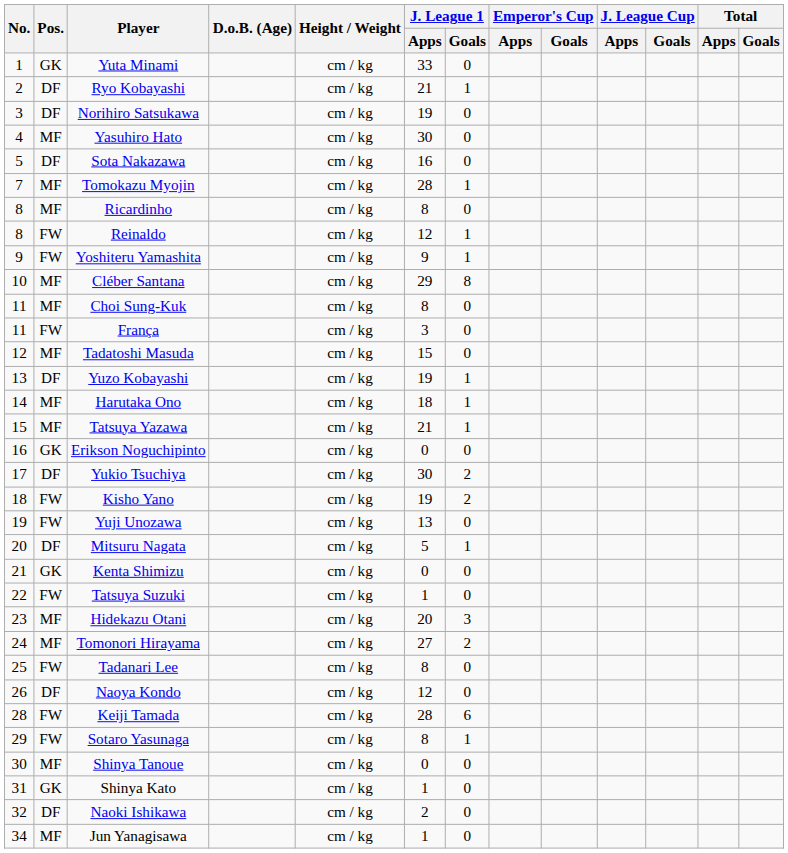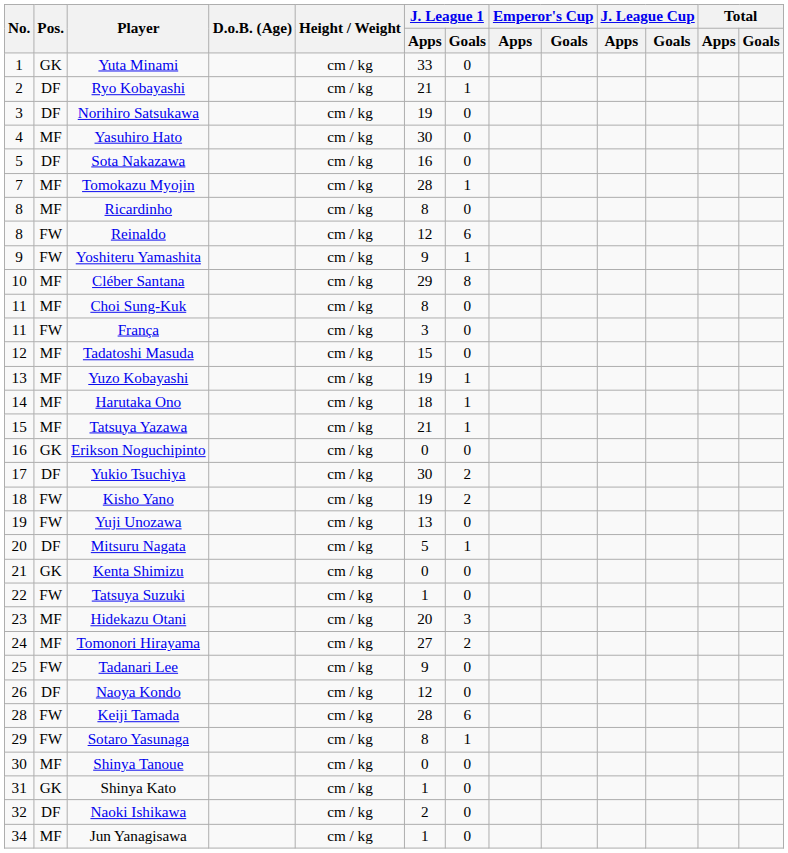Reinaldo | J. League 1 / Goals: 1 -> 6
Yuzo Kobayashi | Pos.: DF -> MF
Tadanari Lee | J. League 1 / Apps: 8 -> 9
